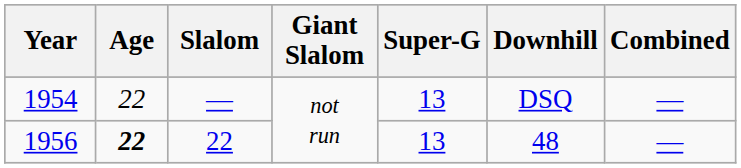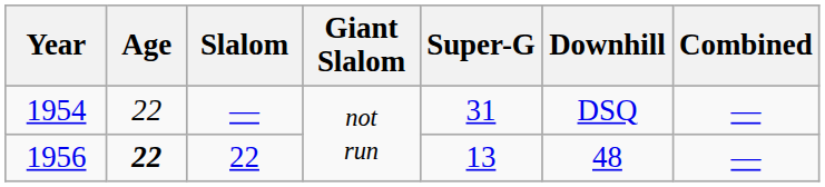1954 | Super-G: 13 -> 31
